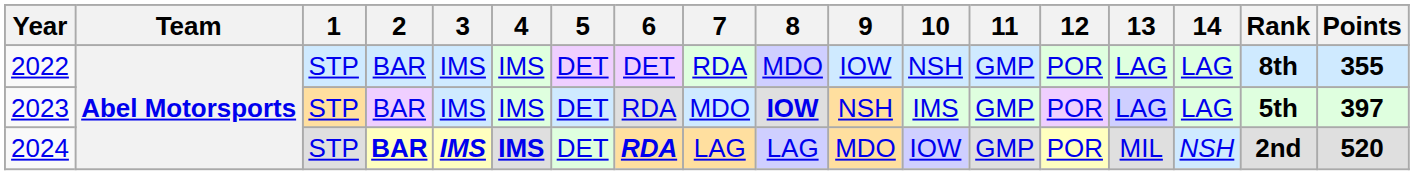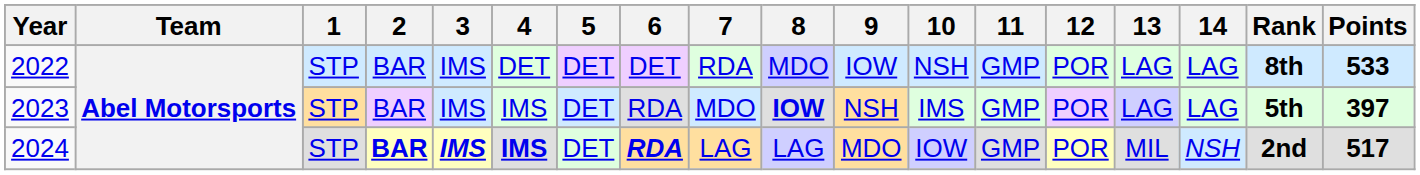2022 | 4: IMS -> DET
2022 | Points: 355 -> 533
2024 | Points: 520 -> 517
